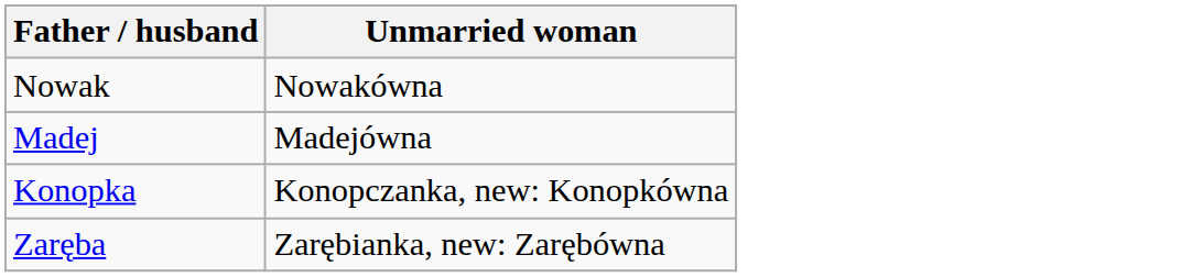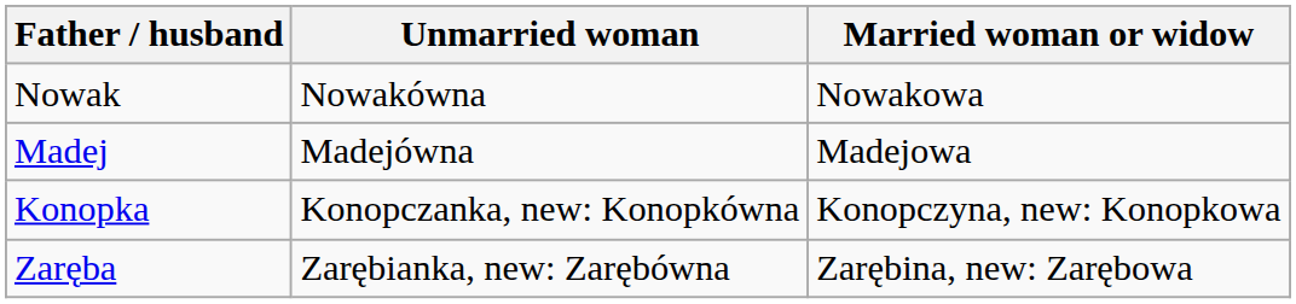+ column: Married woman or widow | Nowakowa | Madejowa | Konopczyna, new: Konopkowa | Zarębina, new: Zarębowa
